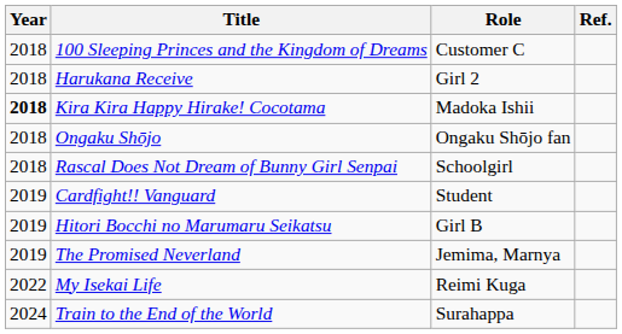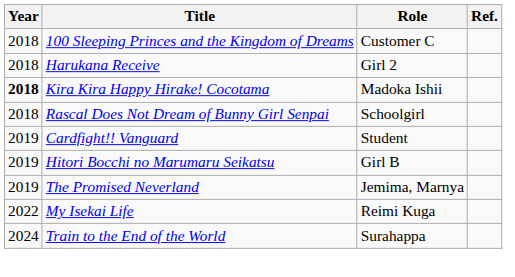- row: 2018 | Ongaku Shōjo | Ongaku Shōjo fan
